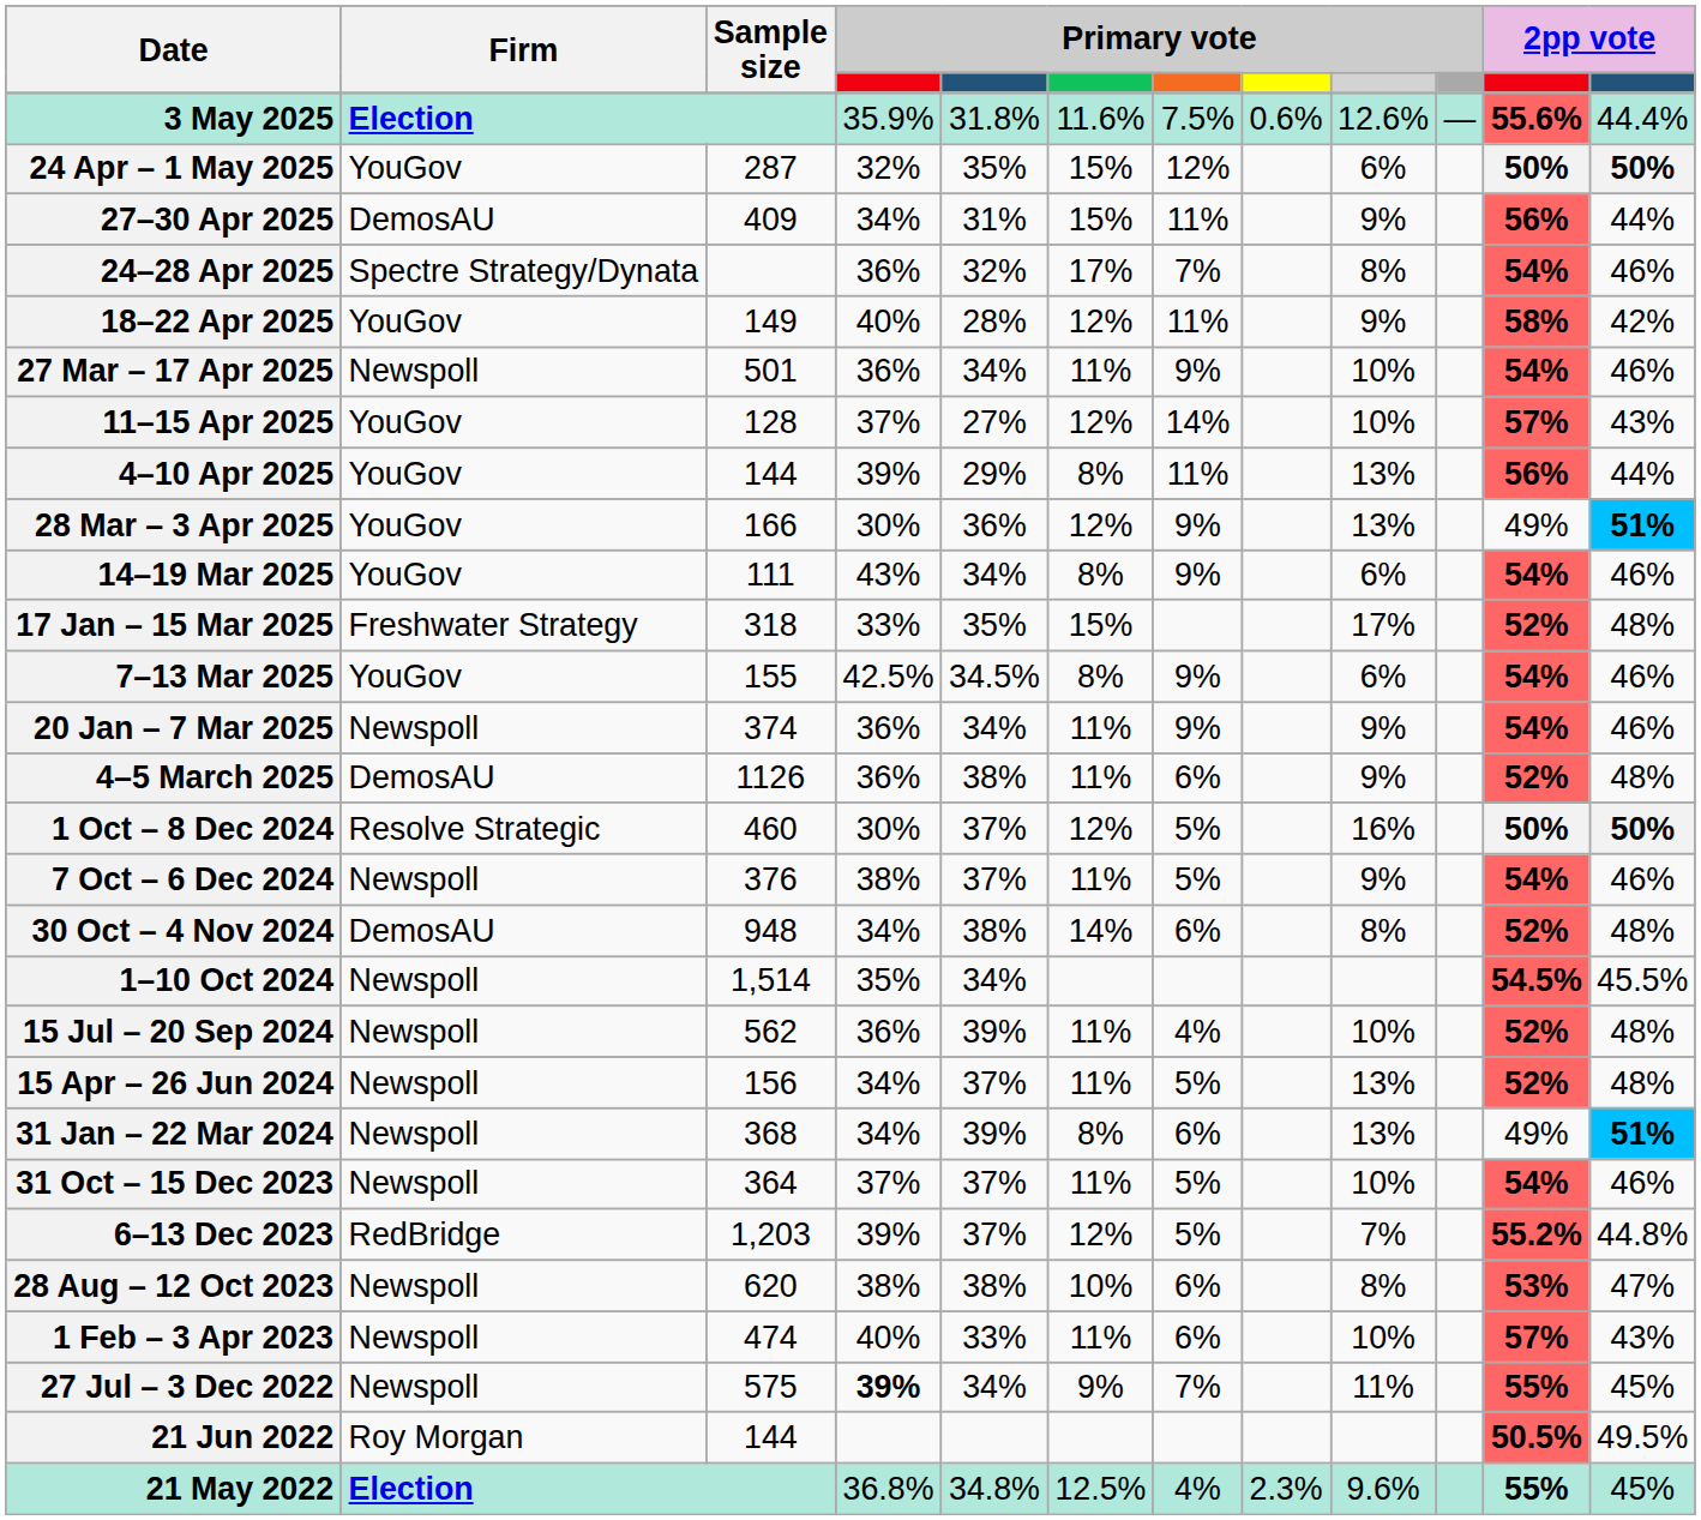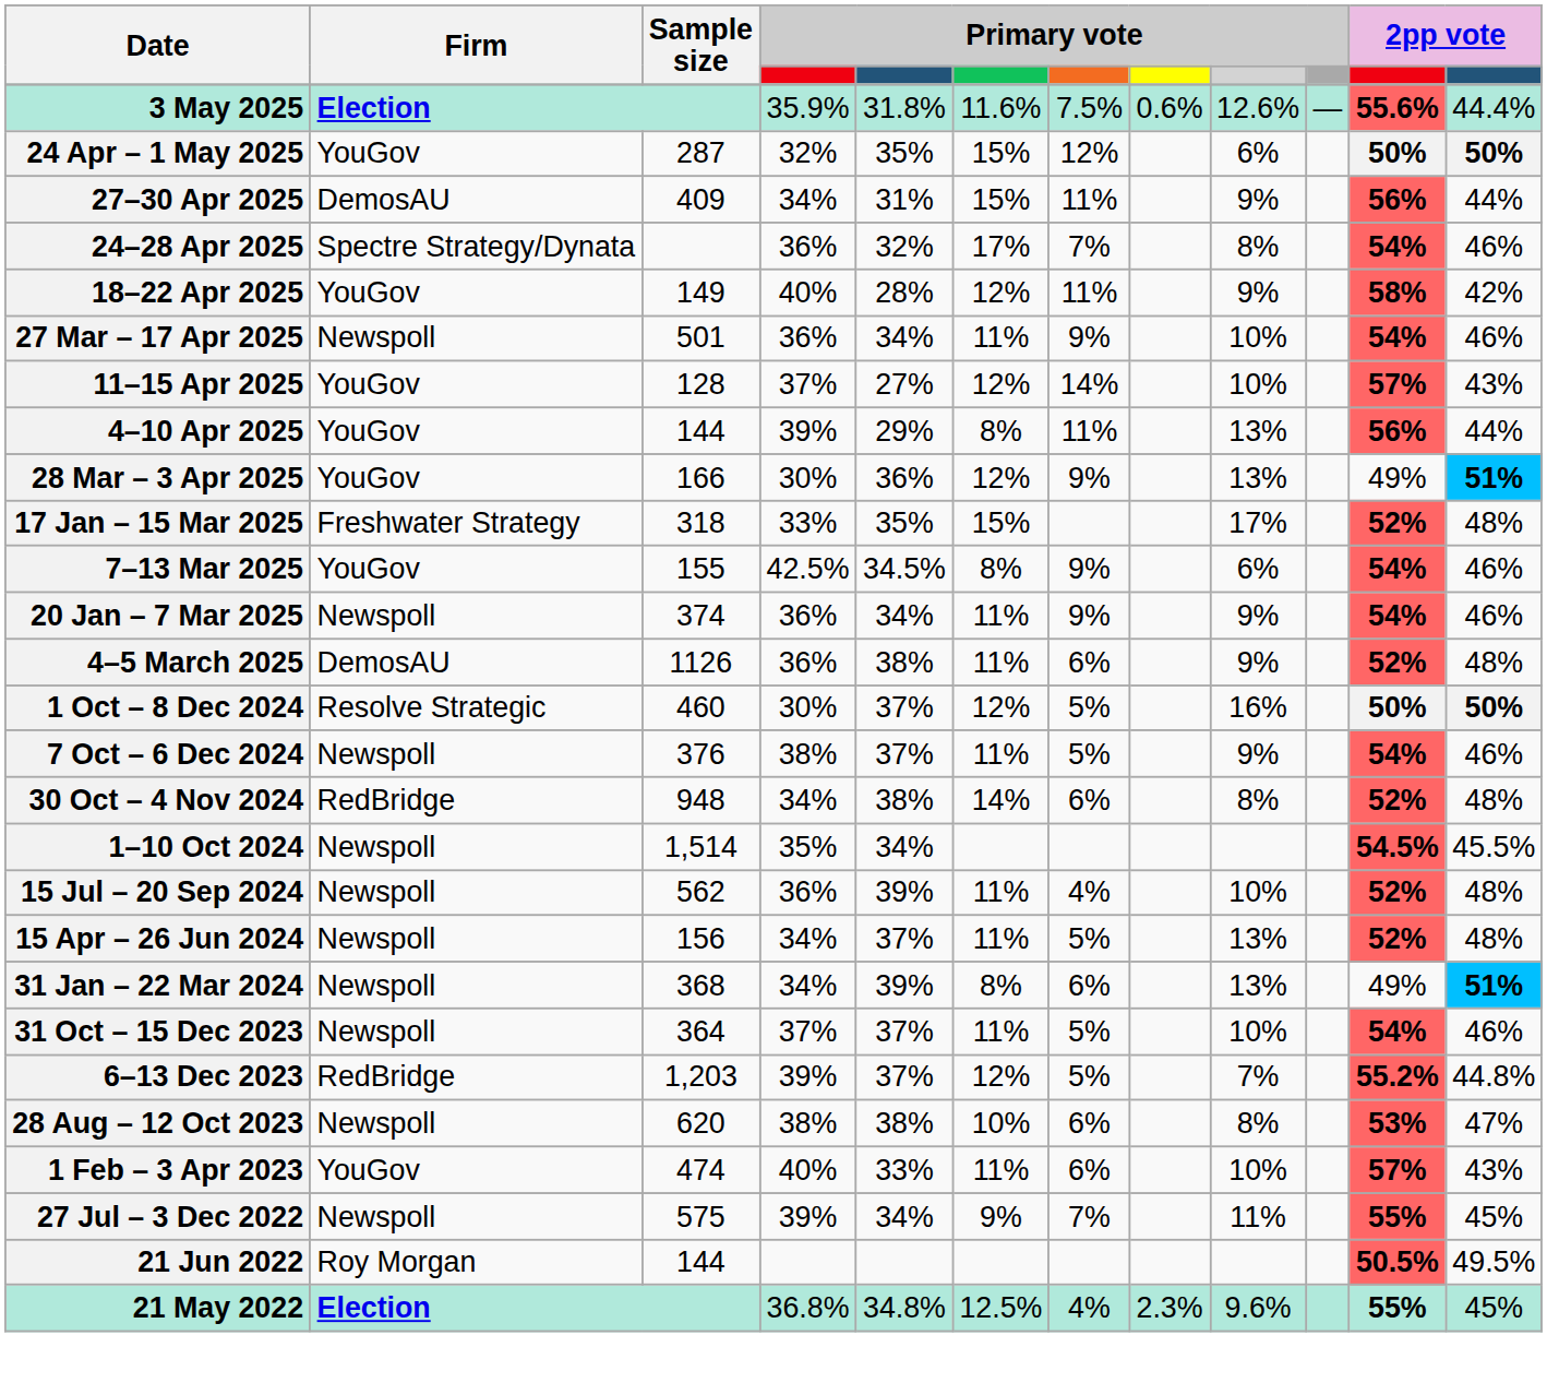- row: 14–19 Mar 2025 | YouGov | 111 | 43% | 34% | 8% | 9% | 6% | 54% | 46%
30 Oct – 4 Nov 2024 | Firm: DemosAU -> RedBridge
1 Feb – 3 Apr 2023 | Firm: Newspoll -> YouGov
27 Jul – 3 Dec 2022 | column 4: bold -> normal
